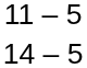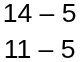rows swapped: 14 – 5 <-> 11 – 5
